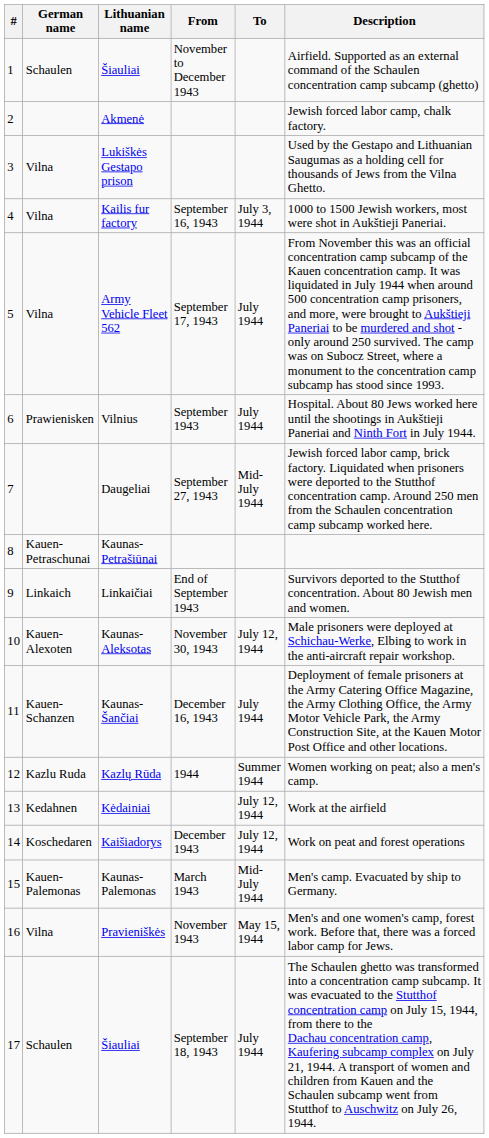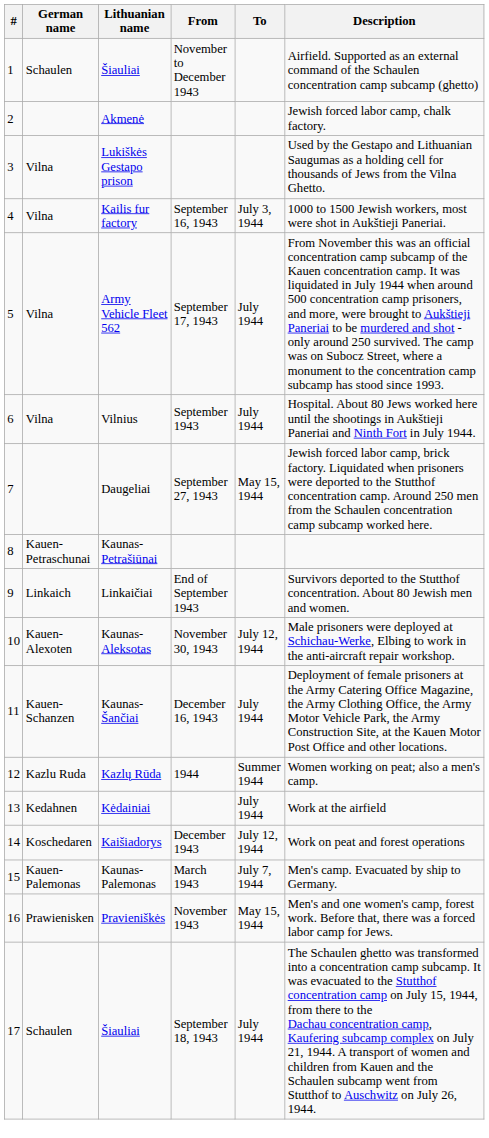Vilnius | German name: Prawienisken -> Vilna
Daugeliai | To: Mid-July 1944 -> May 15, 1944
Kėdainiai | To: July 12, 1944 -> July 1944
Kaunas-Palemonas | To: Mid-July 1944 -> July 7, 1944
Pravieniškės | German name: Vilna -> Prawienisken
